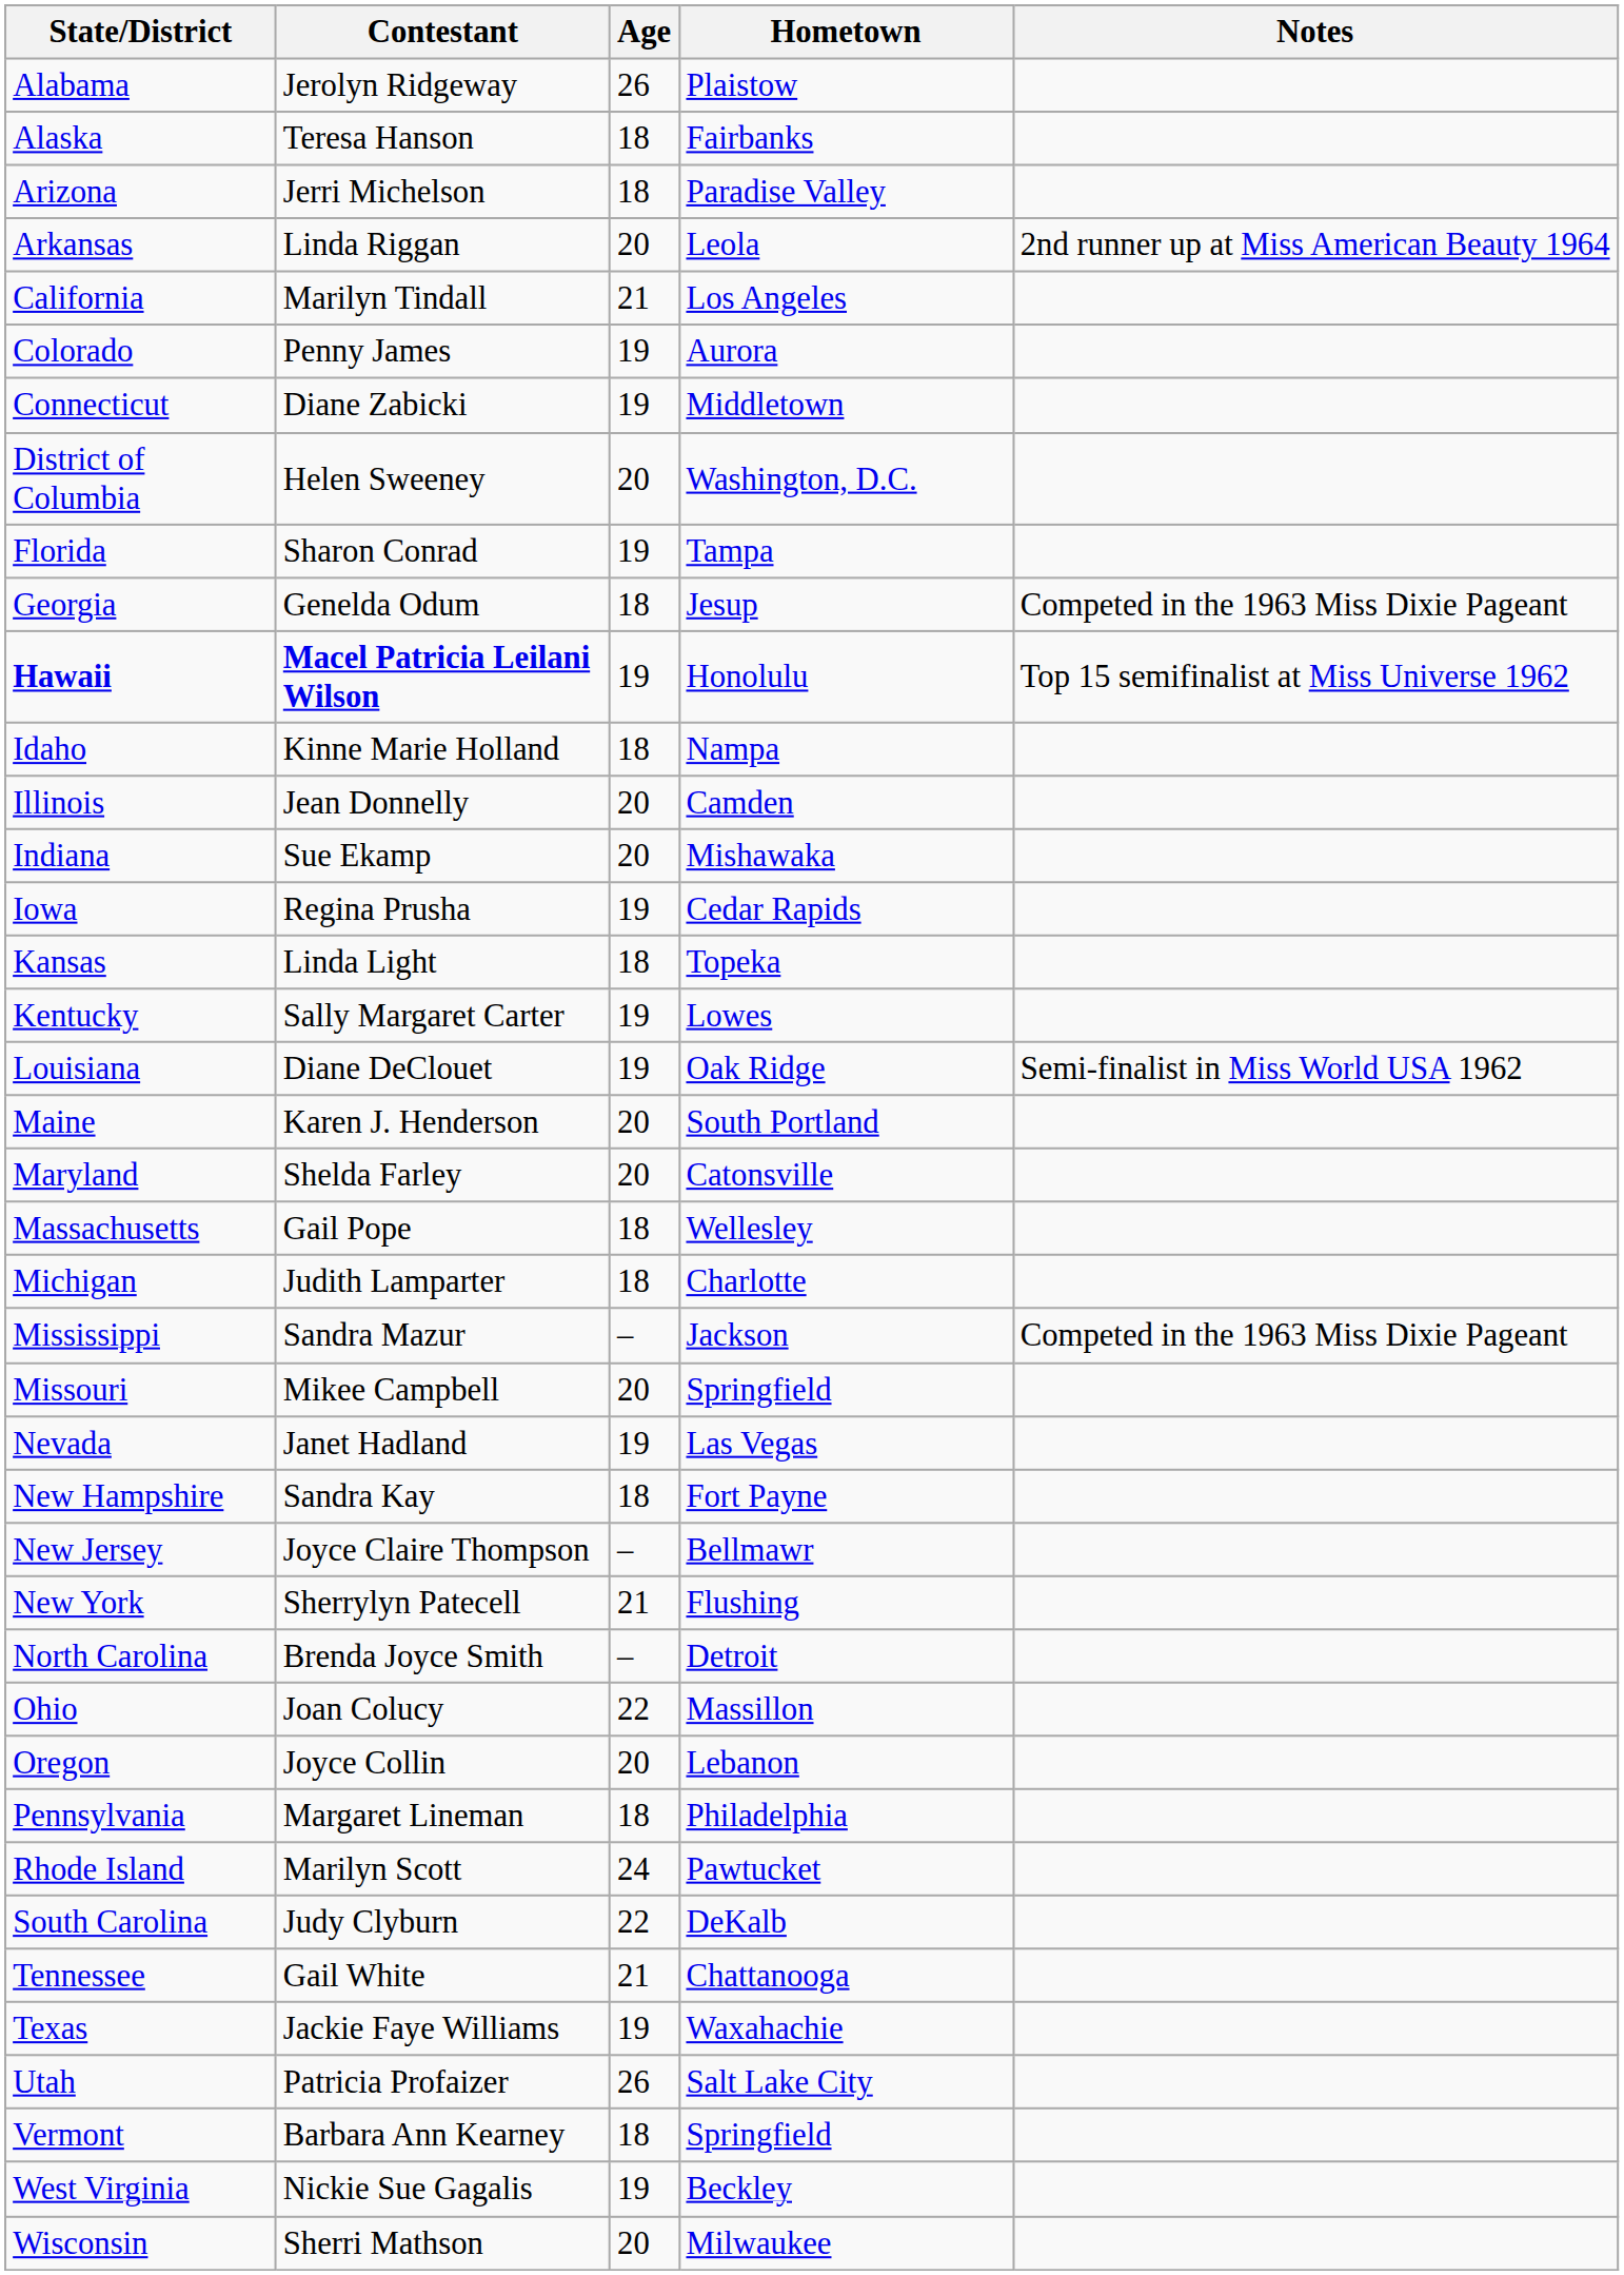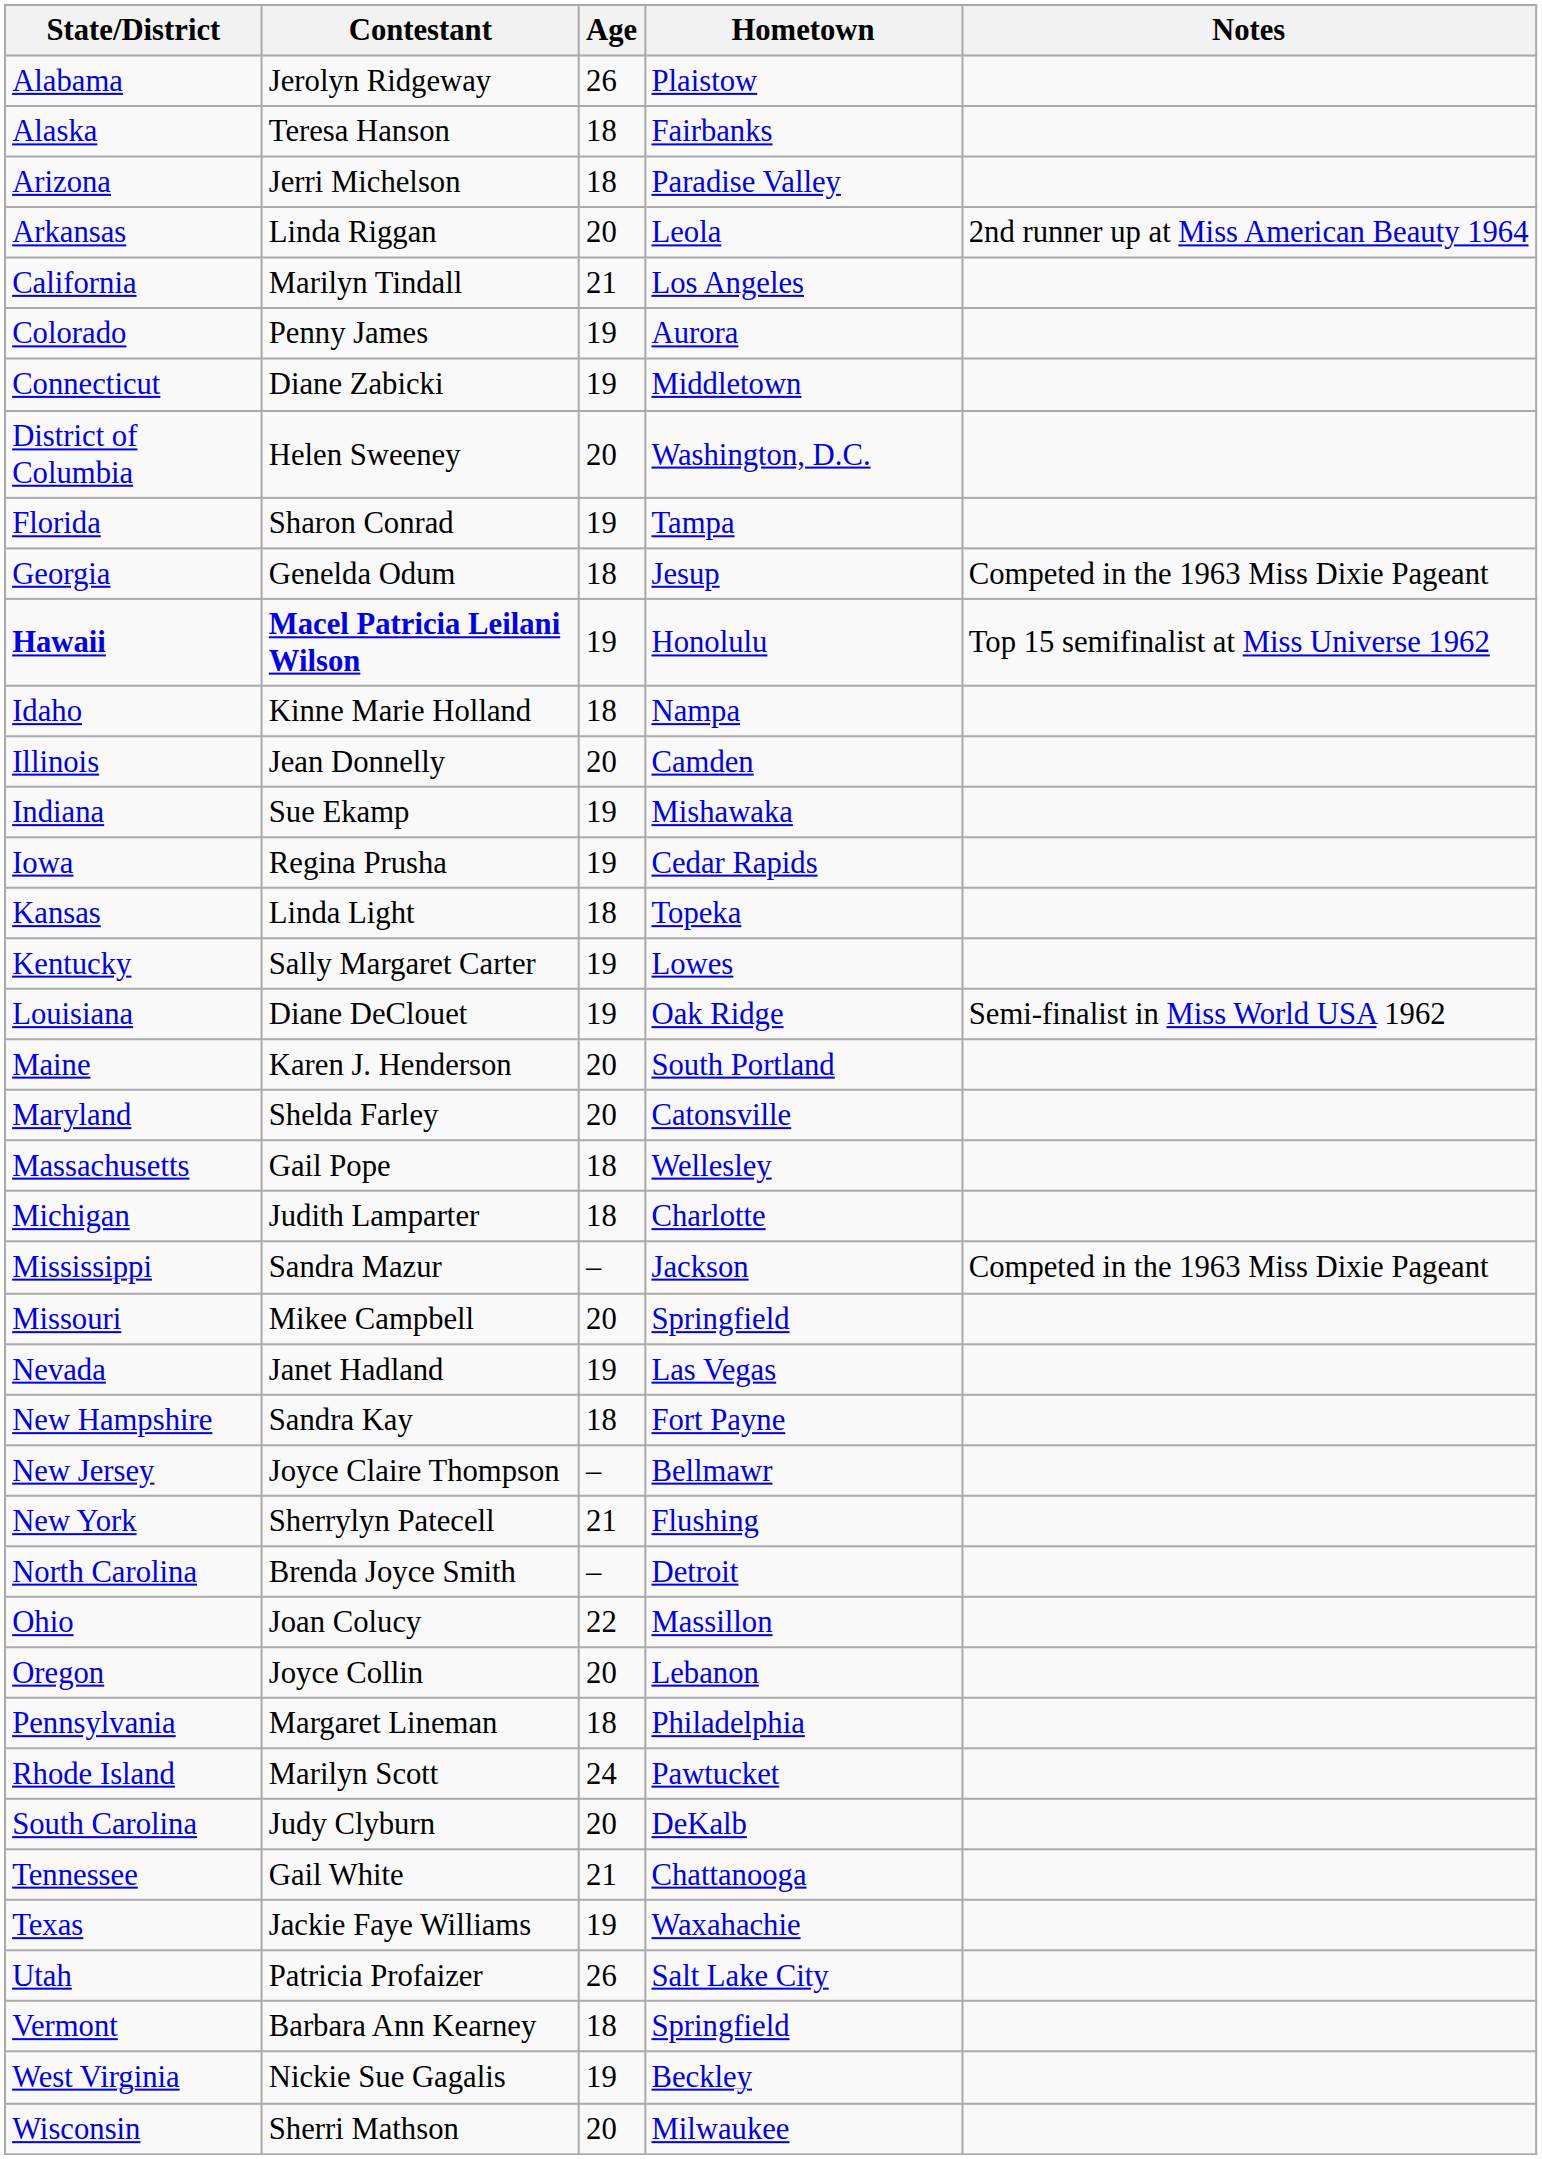Indiana | Age: 20 -> 19
South Carolina | Age: 22 -> 20
